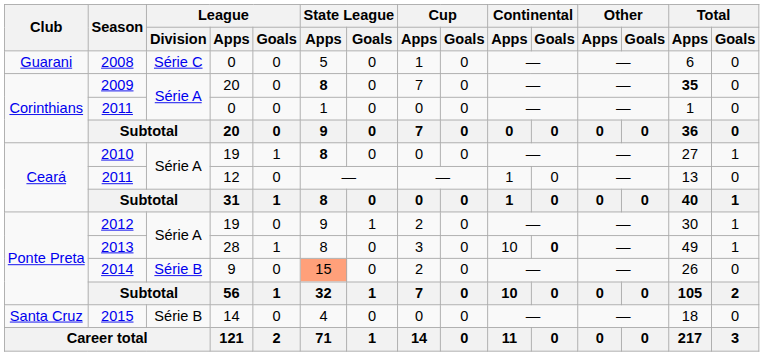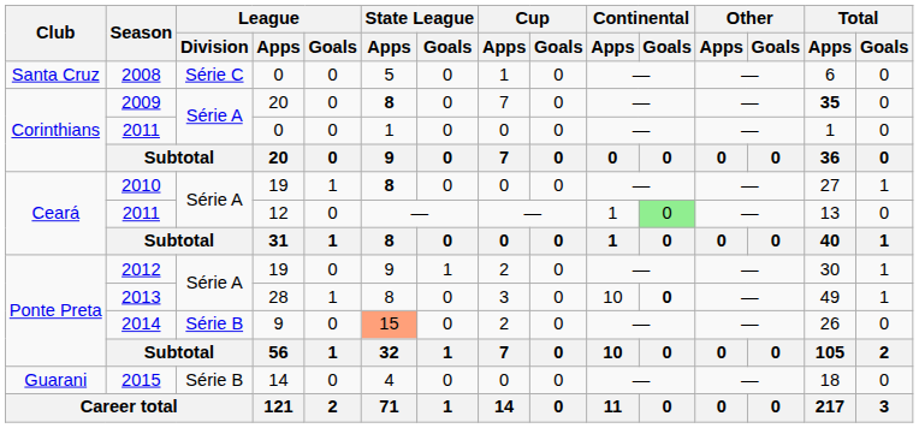2008 | Club: Guarani -> Santa Cruz
2011 / 12 | Continental / Goals: no background -> lightgreen background
2015 | Club: Santa Cruz -> Guarani
